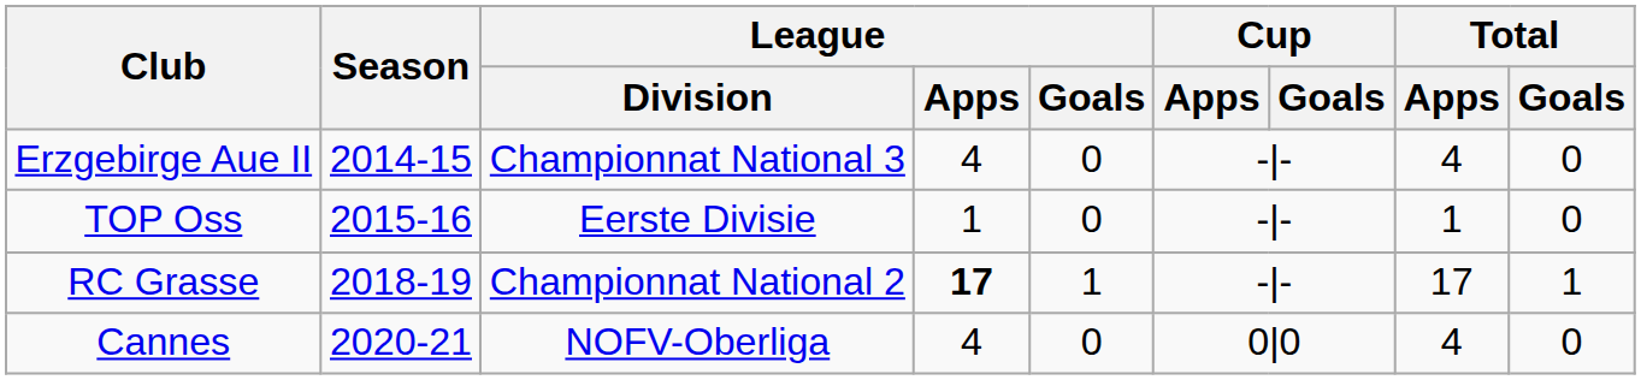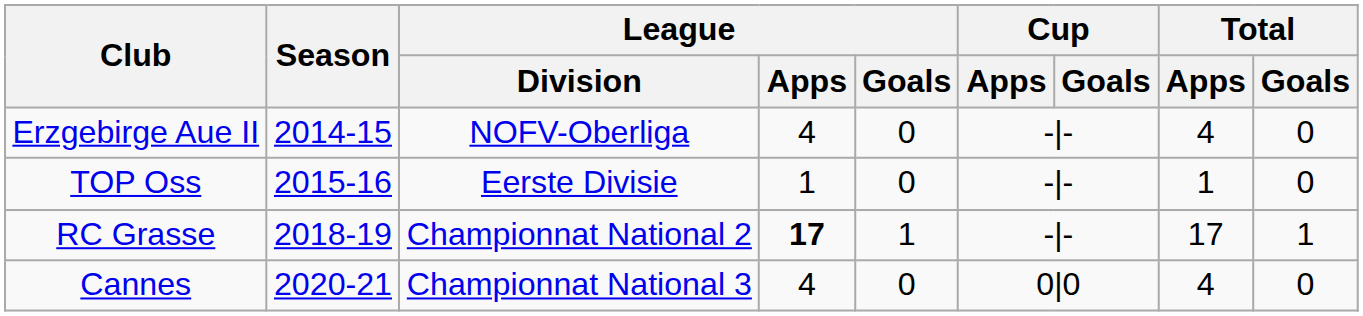Erzgebirge Aue II | League / Division: Championnat National 3 -> NOFV-Oberliga
Cannes | League / Division: NOFV-Oberliga -> Championnat National 3
